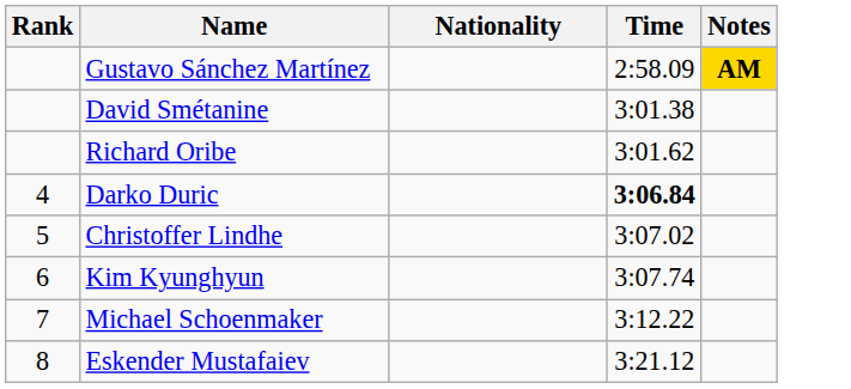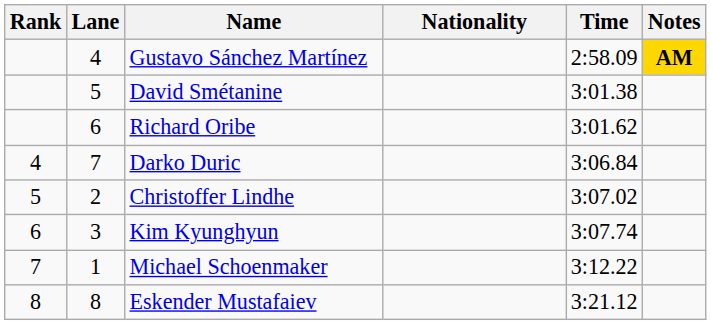+ column: Lane | 4 | 5 | 6 | 7 | 2 | 3 | 1 | 8
Darko Duric | Time: bold -> normal
